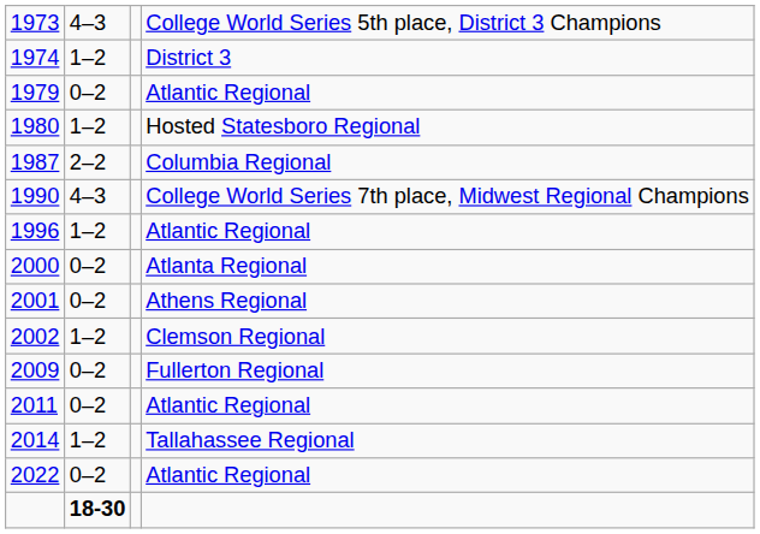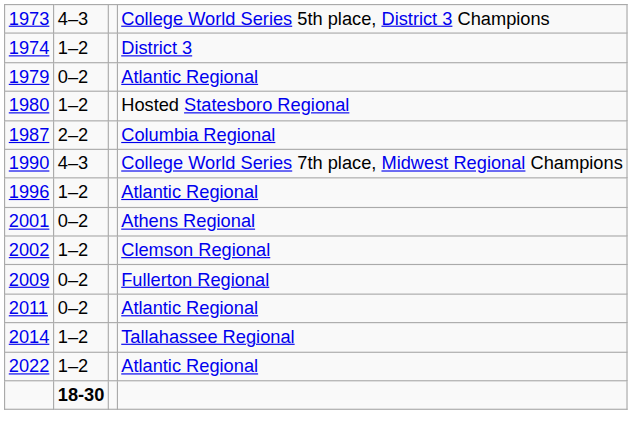- row: 2000 | 0–2 | Atlanta Regional
2022 | column 2: 0–2 -> 1–2
